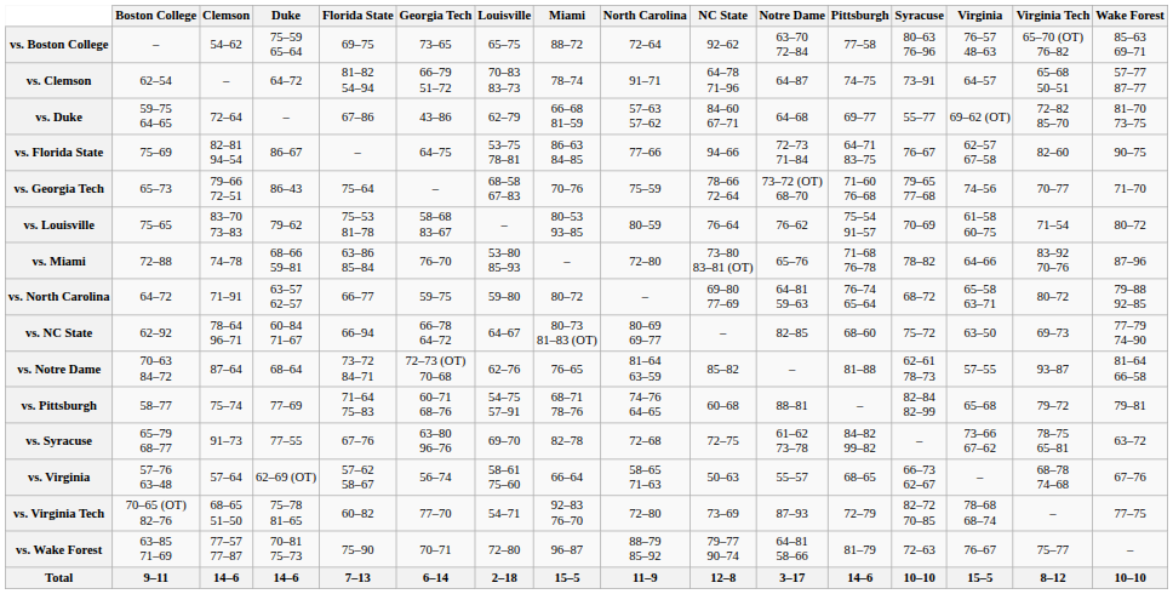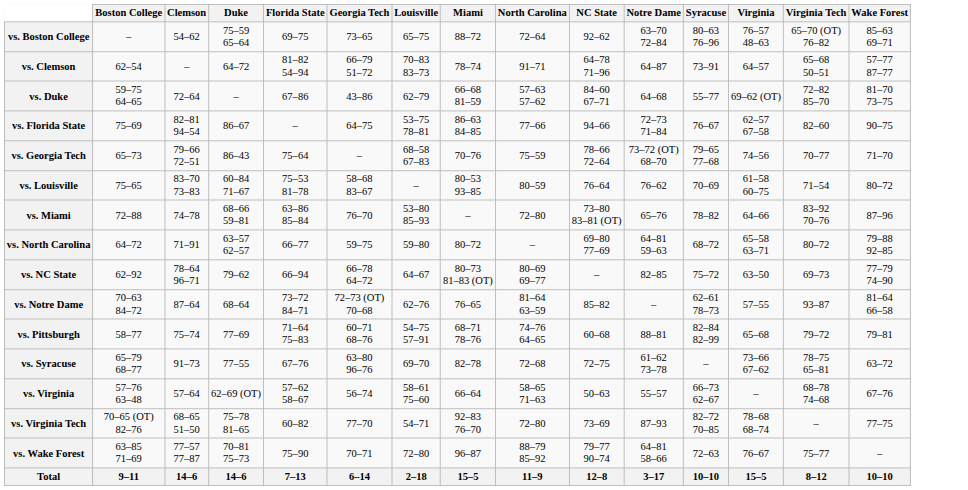- column: Pittsburgh | 77–58 | 74–75 | 69–77 | 64–71 83–75 | 71–60 76–68 | 75–54 91–57 | 71–68 76–78 | 76–74 65–64 | 68–60 | 81–88 | – | 84–82 99–82 | 68–65 | 72–79 | 81–79 | 14–6
vs. Louisville | Duke: 79–62 -> 60–84 71–67
vs. NC State | Duke: 60–84 71–67 -> 79–62
